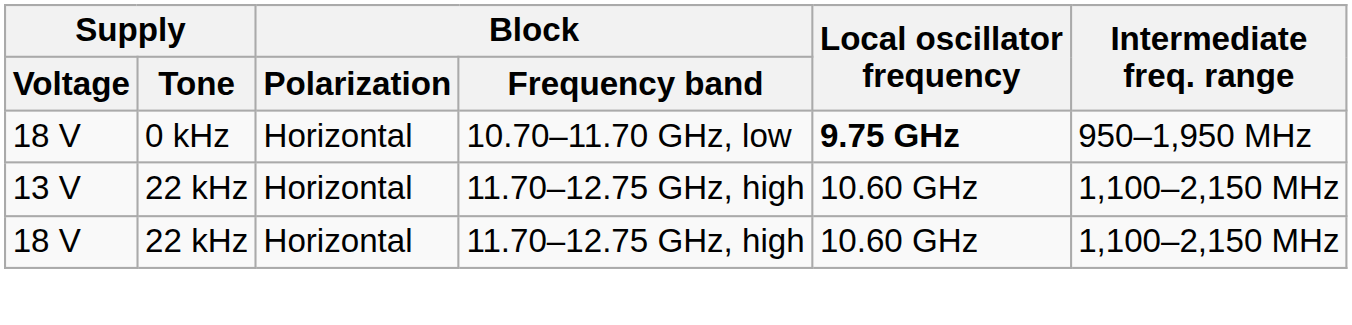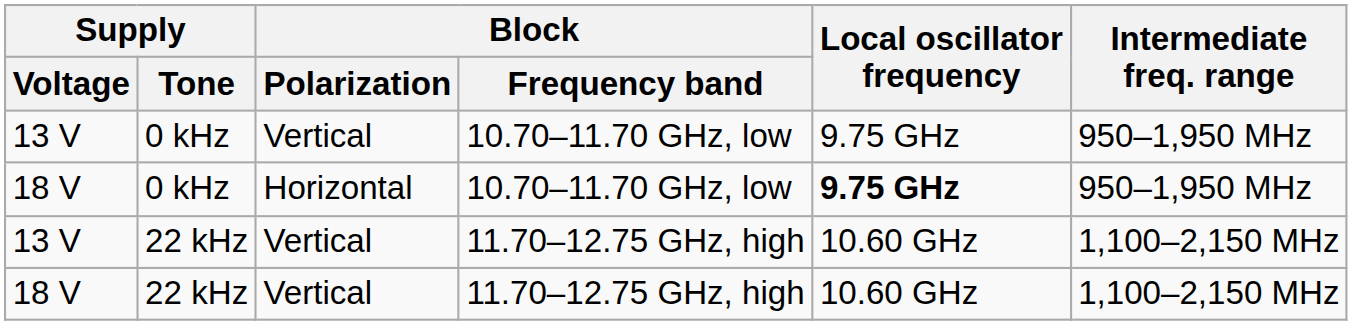+ row: 13 V | 0 kHz | Vertical | 10.70–11.70 GHz, low | 9.75 GHz | 950–1,950 MHz
13 V / 22 kHz | Block / Polarization: Horizontal -> Vertical
18 V / 22 kHz | Block / Polarization: Horizontal -> Vertical
